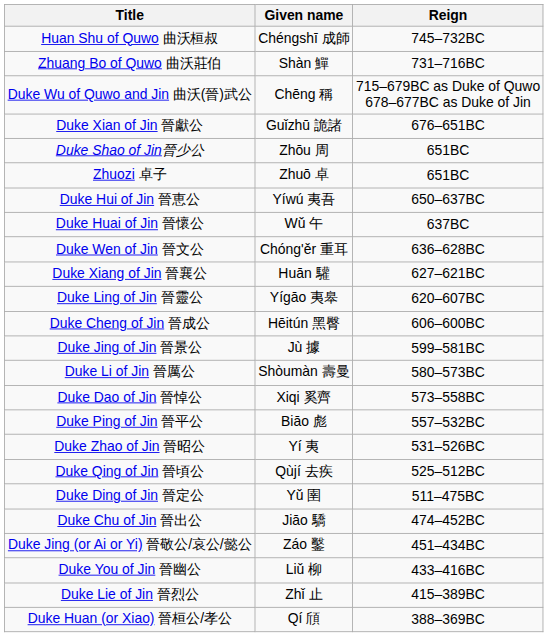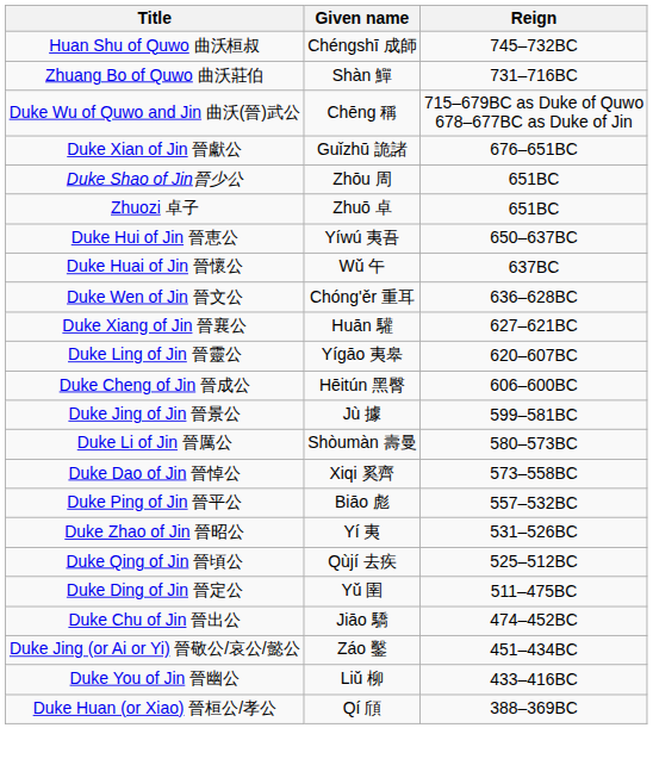- row: Duke Lie of Jin 晉烈公 | Zhǐ 止 | 415–389BC
